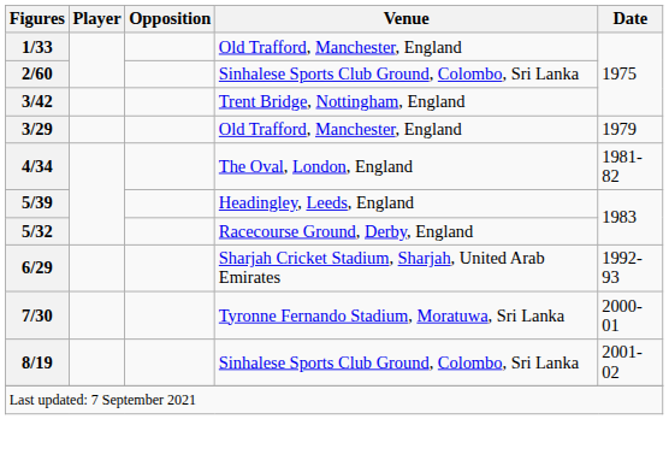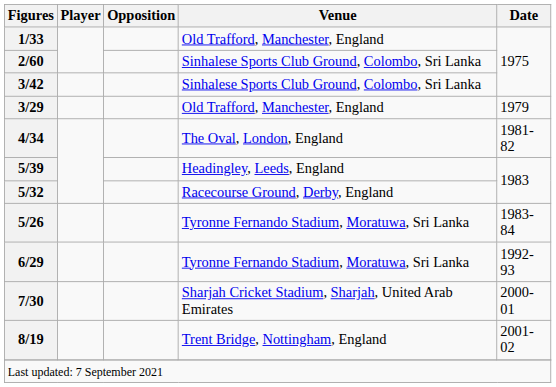3/42 | Venue: Trent Bridge, Nottingham, England -> Sinhalese Sports Club Ground, Colombo, Sri Lanka
+ row: 5/26 | Tyronne Fernando Stadium, Moratuwa, Sri Lanka | 1983-84
6/29 | Venue: Sharjah Cricket Stadium, Sharjah, United Arab Emirates -> Tyronne Fernando Stadium, Moratuwa, Sri Lanka
7/30 | Venue: Tyronne Fernando Stadium, Moratuwa, Sri Lanka -> Sharjah Cricket Stadium, Sharjah, United Arab Emirates
8/19 | Venue: Sinhalese Sports Club Ground, Colombo, Sri Lanka -> Trent Bridge, Nottingham, England
